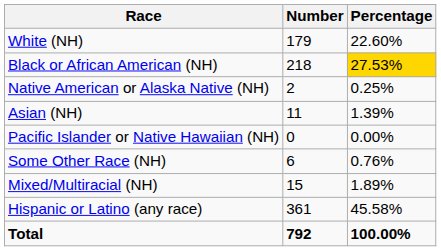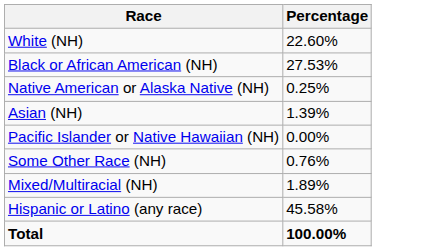- column: Number | 179 | 218 | 2 | 11 | 0 | 6 | 15 | 361 | 792
Black or African American (NH) | Percentage: gold background -> no background
